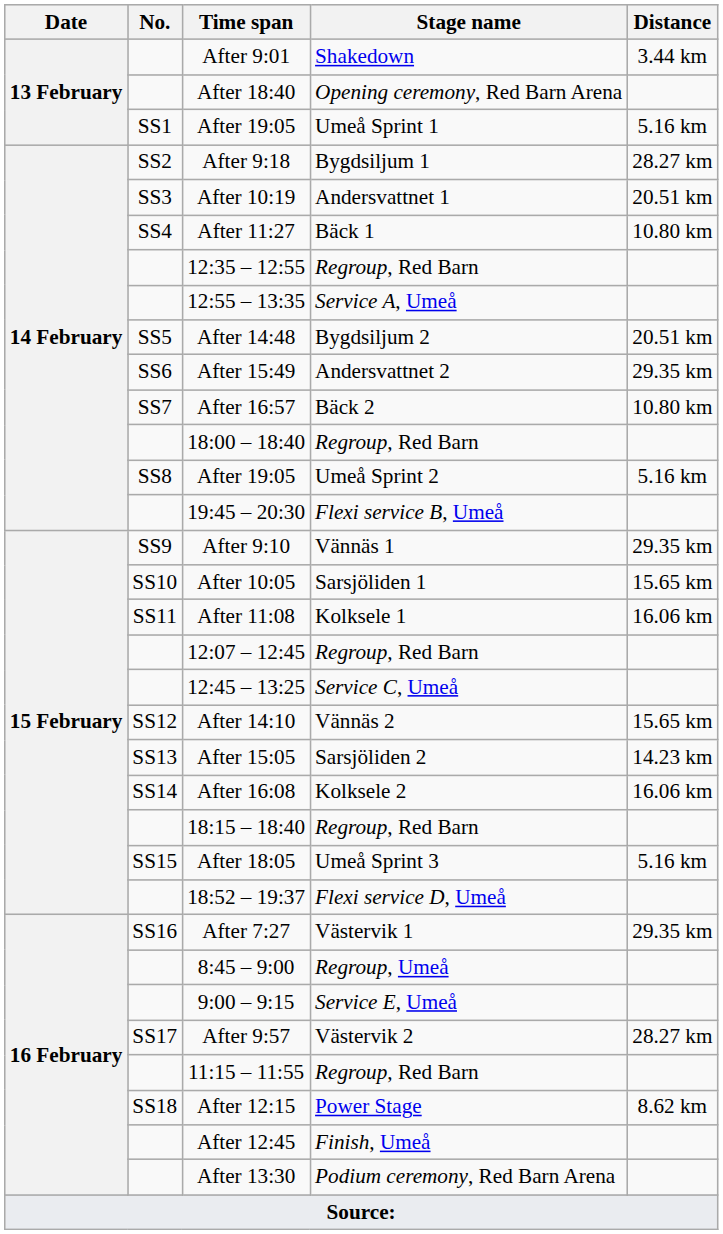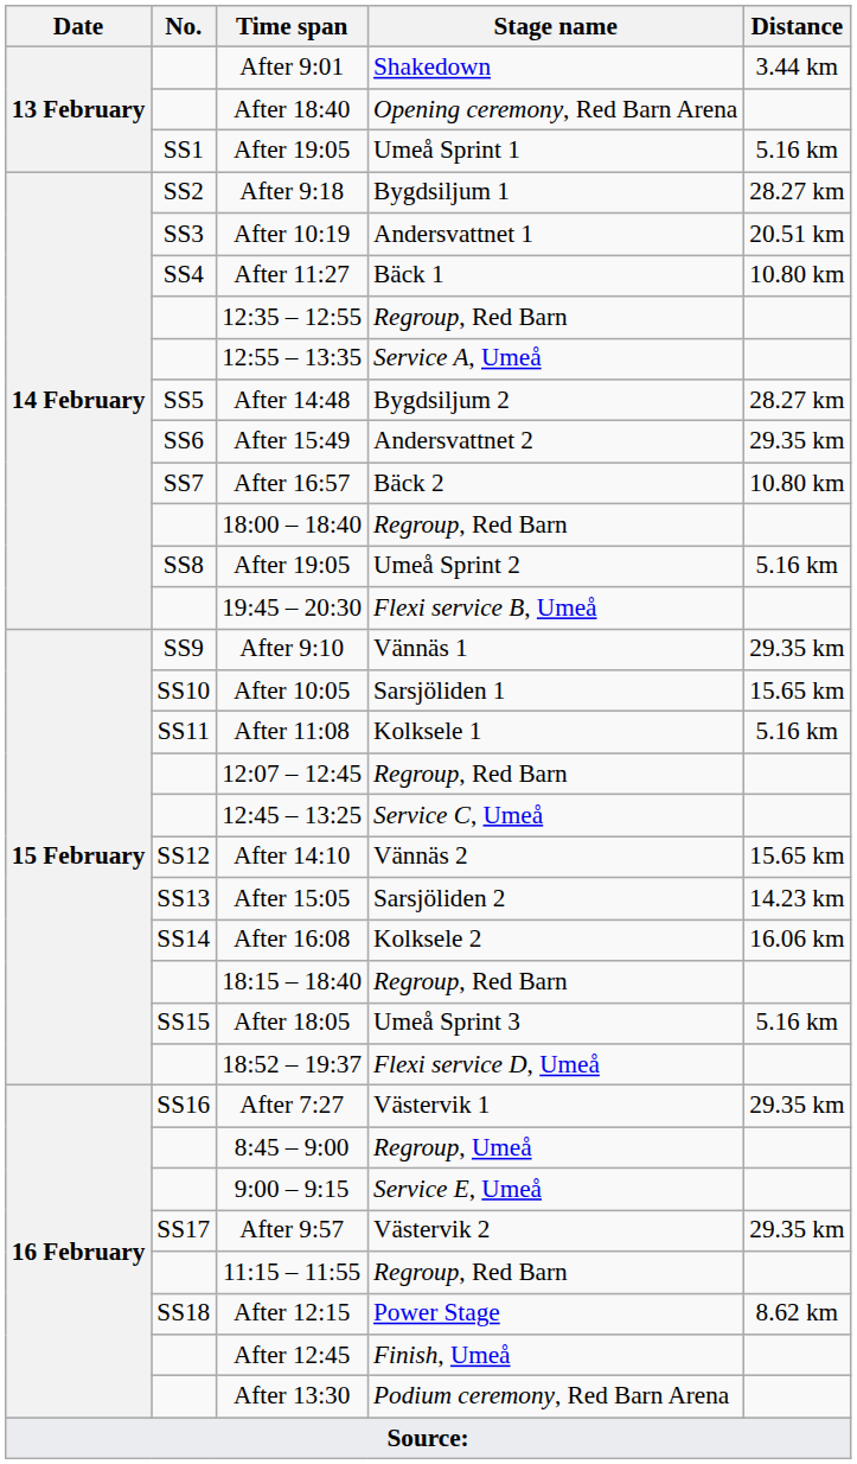After 14:48 | Distance: 20.51 km -> 28.27 km
After 11:08 | Distance: 16.06 km -> 5.16 km
After 9:57 | Distance: 28.27 km -> 29.35 km
